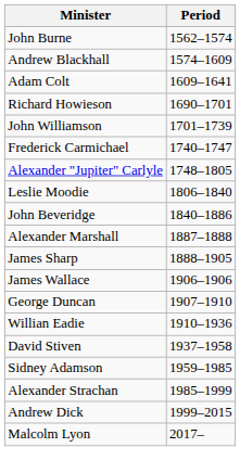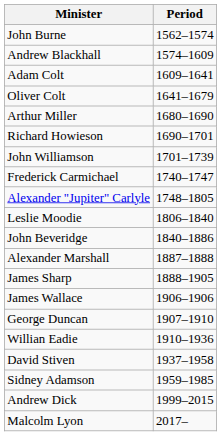+ row: Oliver Colt | 1641–1679
+ row: Arthur Miller | 1680–1690
- row: Alexander Strachan | 1985–1999
